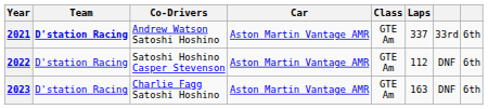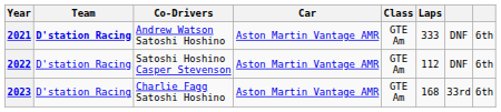2021 | Laps: 337 -> 333
2021 | column 7: 33rd -> DNF
2023 | Laps: 163 -> 168
2023 | column 7: DNF -> 33rd
